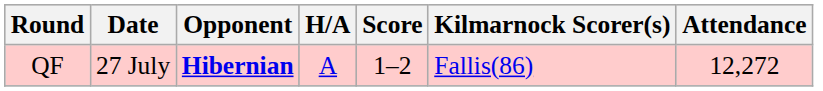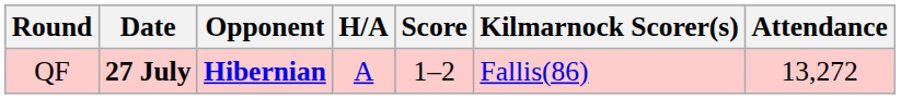QF | Date: normal -> bold
QF | Attendance: 12,272 -> 13,272
